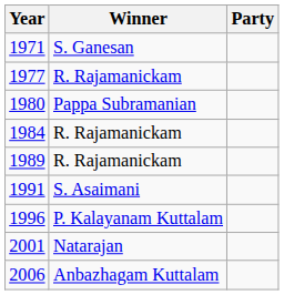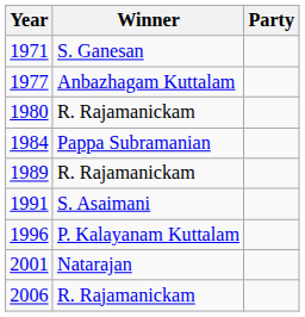1977 | Winner: R. Rajamanickam -> Anbazhagam Kuttalam
1980 | Winner: Pappa Subramanian -> R. Rajamanickam
1984 | Winner: R. Rajamanickam -> Pappa Subramanian
2006 | Winner: Anbazhagam Kuttalam -> R. Rajamanickam
